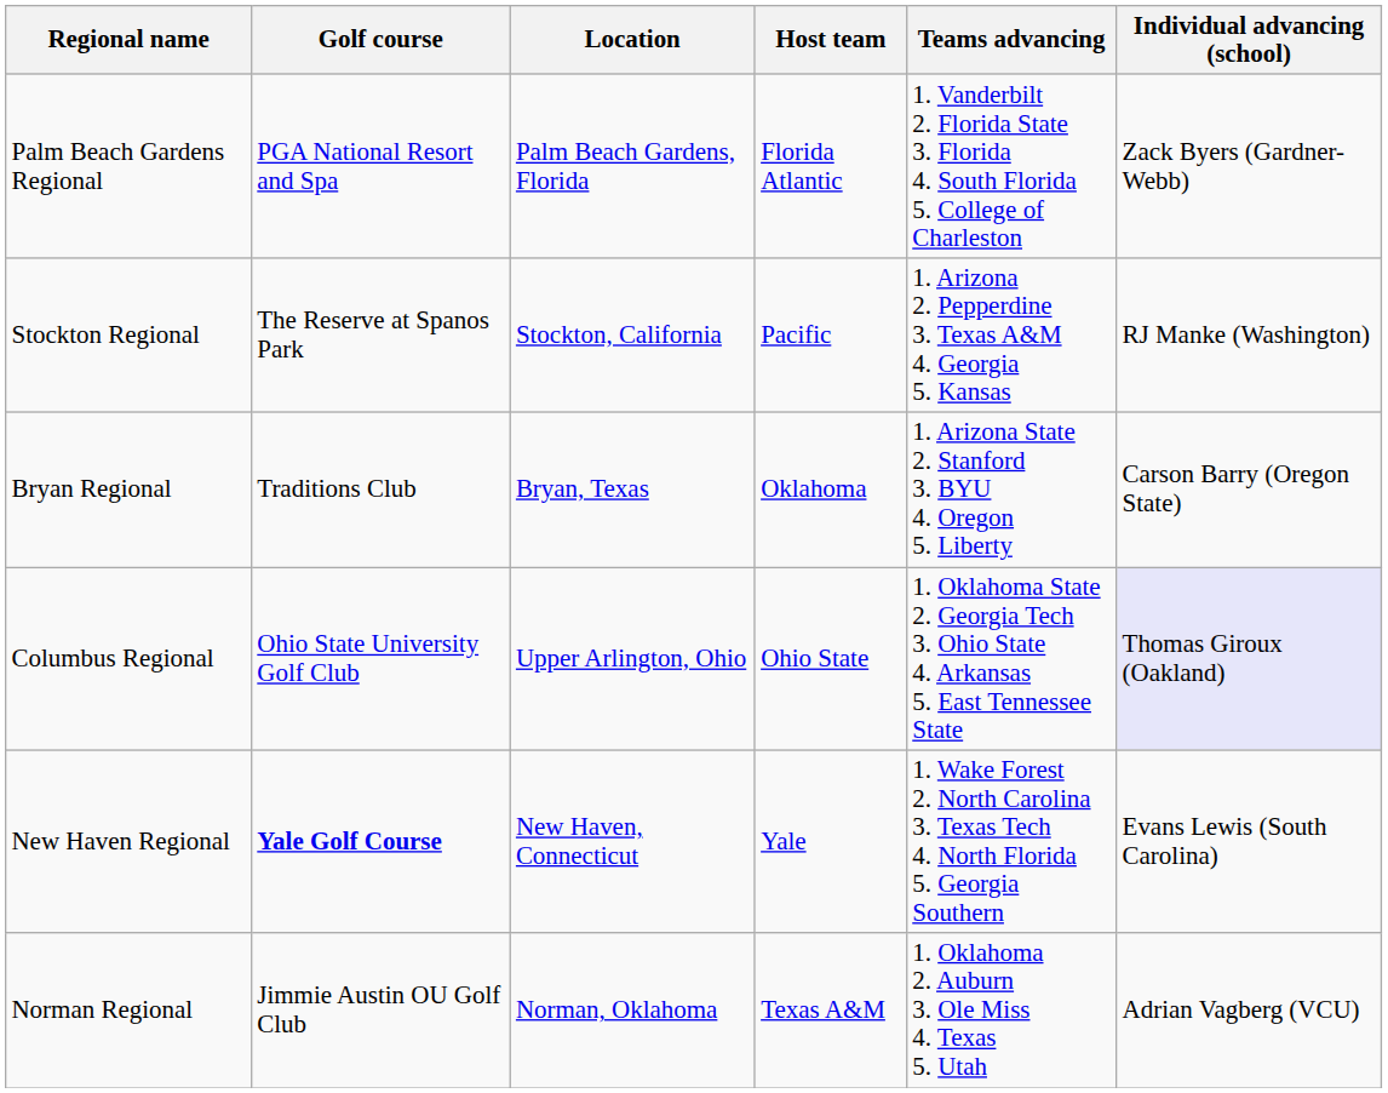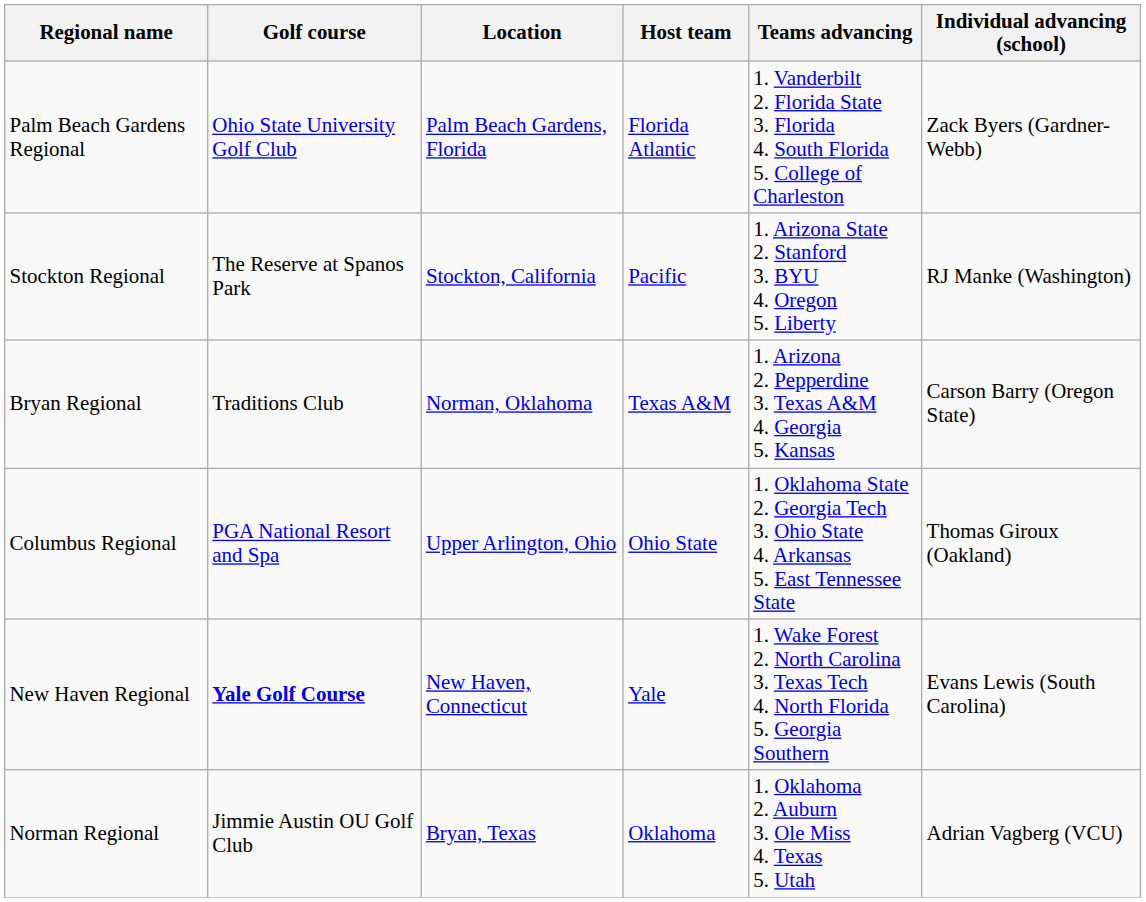Palm Beach Gardens Regional | Golf course: PGA National Resort and Spa -> Ohio State University Golf Club
Stockton Regional | Teams advancing: 1. Arizona 2. Pepperdine 3. Texas A&M 4. Georgia 5. Kansas -> 1. Arizona State 2. Stanford 3. BYU 4. Oregon 5. Liberty
Bryan Regional | Location: Bryan, Texas -> Norman, Oklahoma
Bryan Regional | Host team: Oklahoma -> Texas A&M
Bryan Regional | Teams advancing: 1. Arizona State 2. Stanford 3. BYU 4. Oregon 5. Liberty -> 1. Arizona 2. Pepperdine 3. Texas A&M 4. Georgia 5. Kansas
Columbus Regional | Golf course: Ohio State University Golf Club -> PGA National Resort and Spa
Columbus Regional | Individual advancing (school): lavender background -> no background
Norman Regional | Location: Norman, Oklahoma -> Bryan, Texas
Norman Regional | Host team: Texas A&M -> Oklahoma
